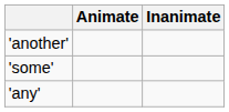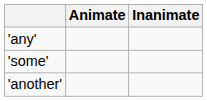rows swapped: 'any' <-> 'another'
